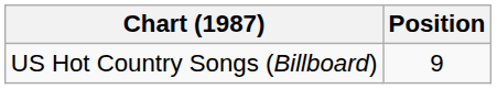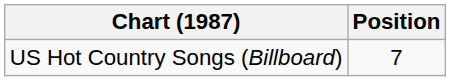US Hot Country Songs (Billboard) | Position: 9 -> 7
